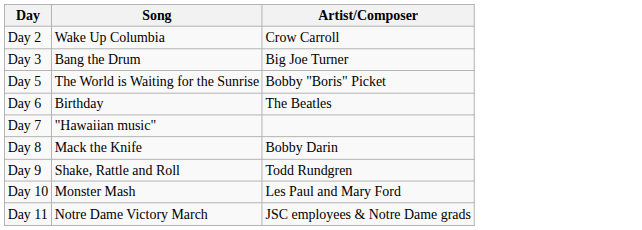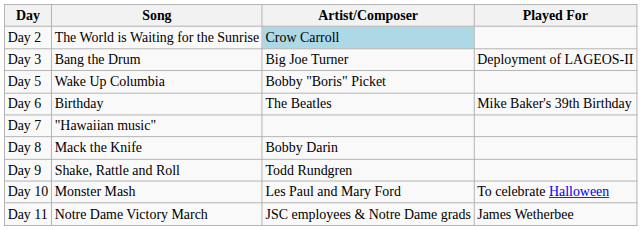+ column: Played For | Deployment of LAGEOS-II | Mike Baker's 39th Birthday | To celebrate Halloween | James Wetherbee
Day 2 | Song: Wake Up Columbia -> The World is Waiting for the Sunrise
Day 2 | Artist/Composer: no background -> lightblue background
Day 5 | Song: The World is Waiting for the Sunrise -> Wake Up Columbia
